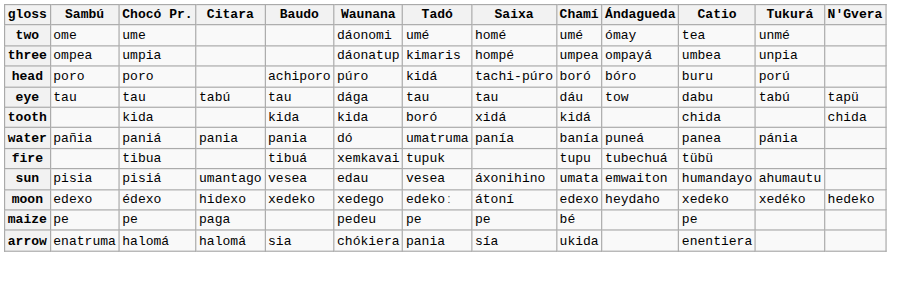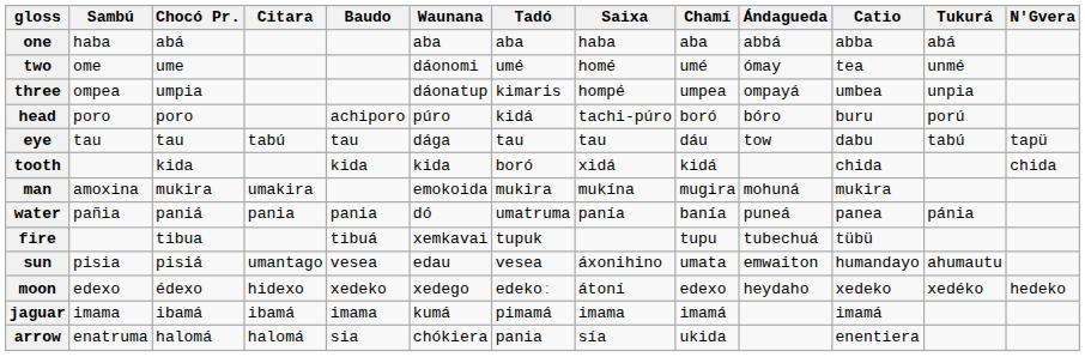+ row: one | haba | abá | aba | aba | haba | aba | abbá | abba | abá
+ row: man | amoxina | mukira | umakira | emokoida | mukira | mukína | mugira | mohuná | mukira
- row: maize | pe | pe | paga | pedeu | pe | pe | bé | pe
+ row: jaguar | imama | ibamá | ibamá | imama | kumá | pimamá | imama | imamá | imamá
